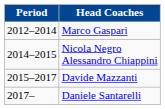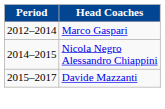- row: 2017– | Daniele Santarelli
